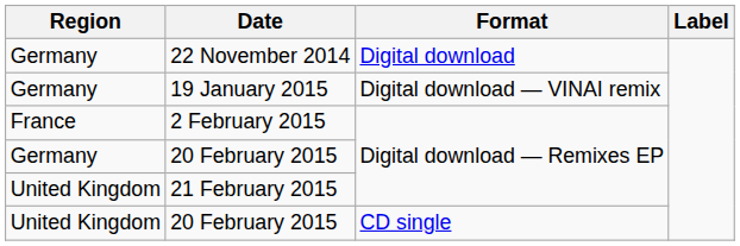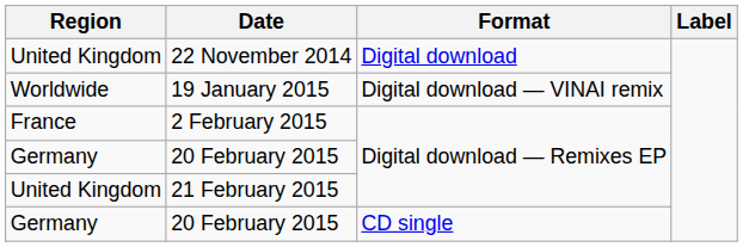22 November 2014 | Region: Germany -> United Kingdom
19 January 2015 | Region: Germany -> Worldwide
20 February 2015 / CD single | Region: United Kingdom -> Germany
